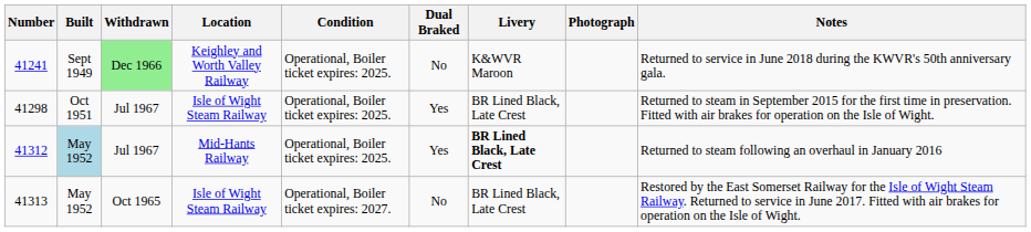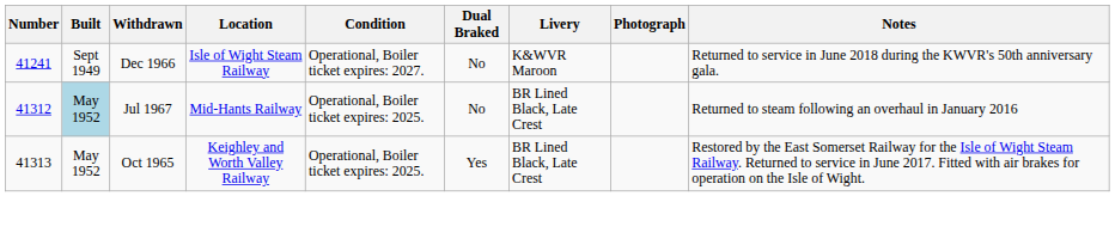41241 | Withdrawn: lightgreen background -> no background
41241 | Location: Keighley and Worth Valley Railway -> Isle of Wight Steam Railway
41241 | Condition: Operational, Boiler ticket expires: 2025. -> Operational, Boiler ticket expires: 2027.
- row: 41298 | Oct 1951 | Jul 1967 | Isle of Wight Steam Railway | Operational, Boiler ticket expires: 2025. | Yes | BR Lined Black, Late Crest | Returned to steam in September 2015 for the first time in preservation. Fitted with air brakes for operation on the Isle of Wight.
41312 | Dual Braked: Yes -> No
41312 | Livery: bold -> normal
41313 | Location: Isle of Wight Steam Railway -> Keighley and Worth Valley Railway
41313 | Condition: Operational, Boiler ticket expires: 2027. -> Operational, Boiler ticket expires: 2025.
41313 | Dual Braked: No -> Yes
